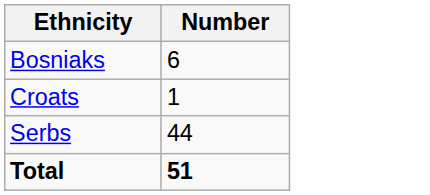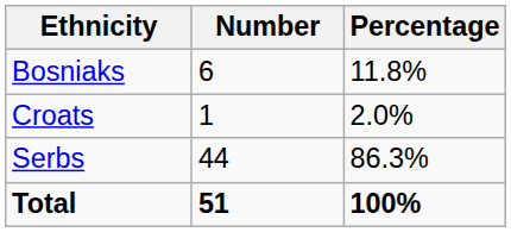+ column: Percentage | 11.8% | 2.0% | 86.3% | 100%
